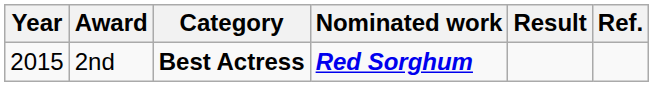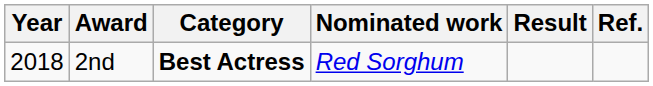2nd | Year: 2015 -> 2018
2nd | Nominated work: bold -> normal
